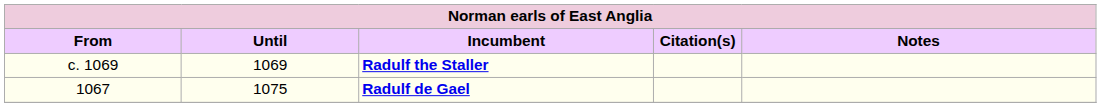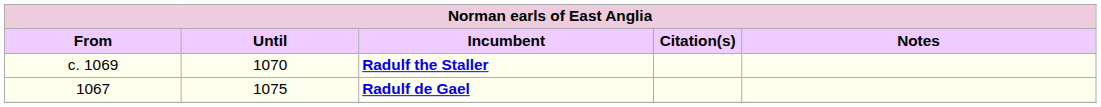Radulf the Staller | Until: 1069 -> 1070
